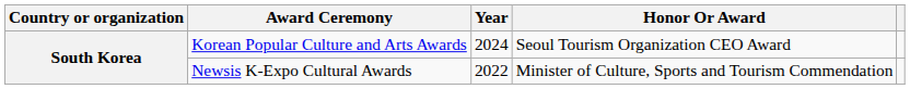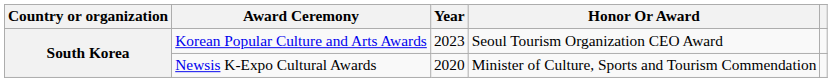Korean Popular Culture and Arts Awards | Year: 2024 -> 2023
Newsis K-Expo Cultural Awards | Year: 2022 -> 2020
